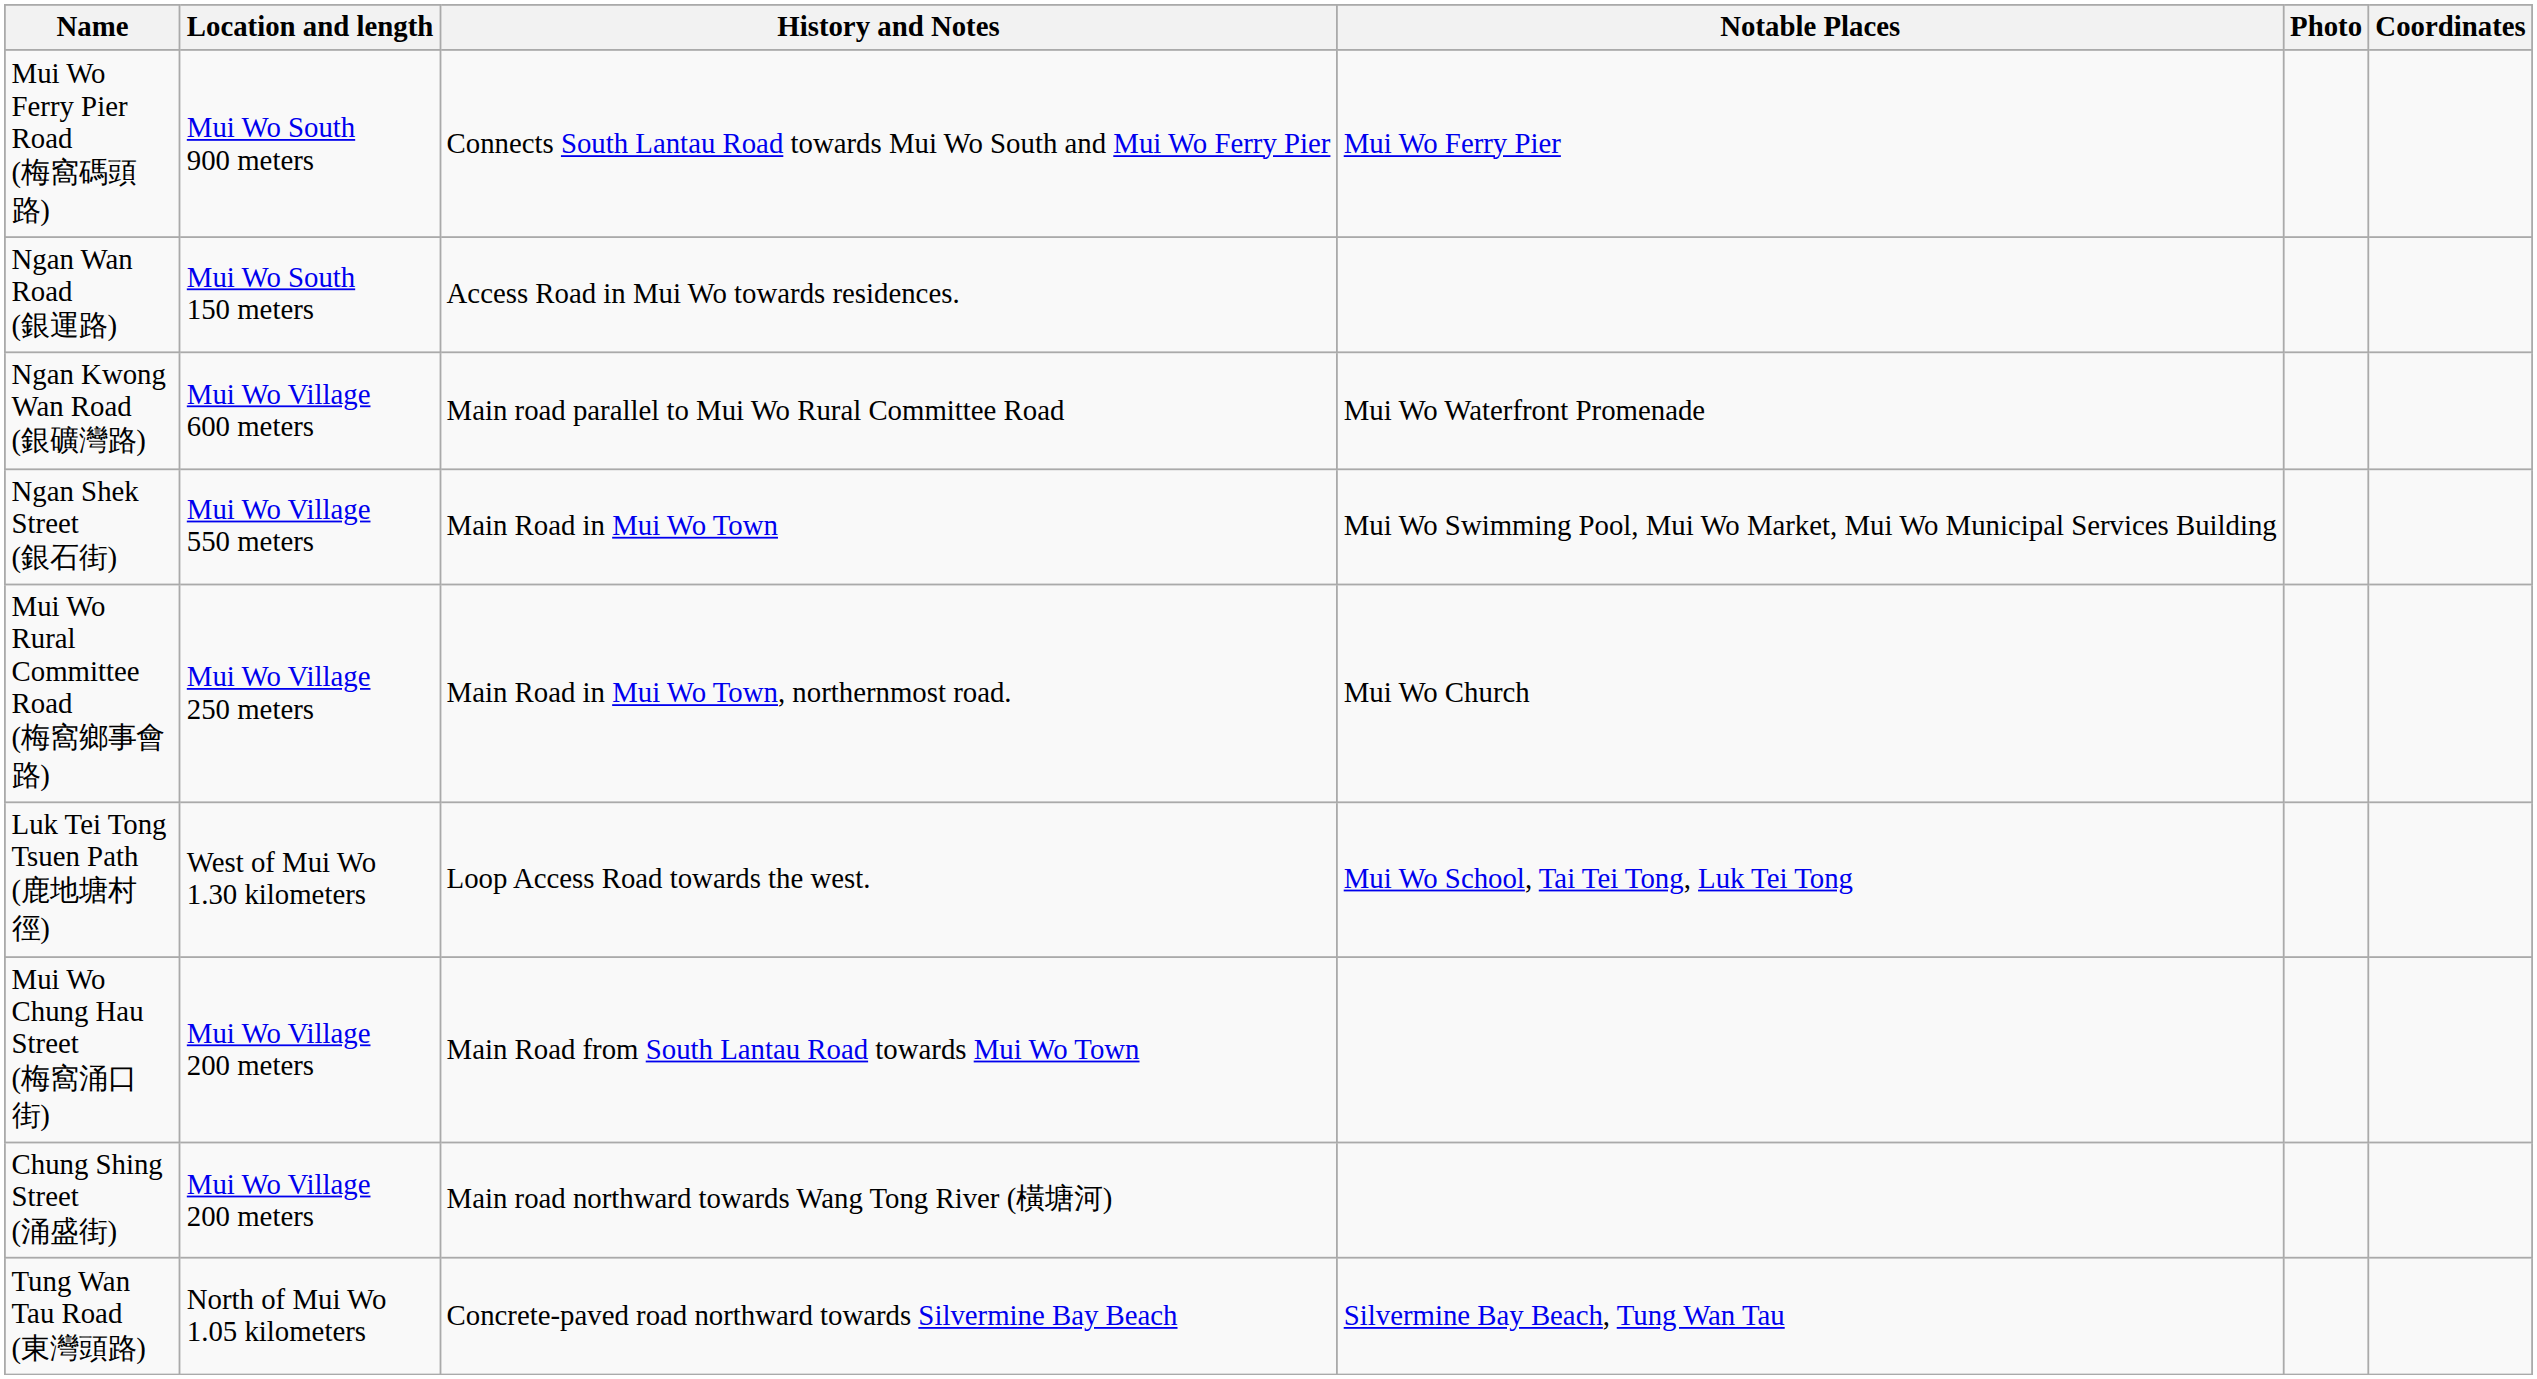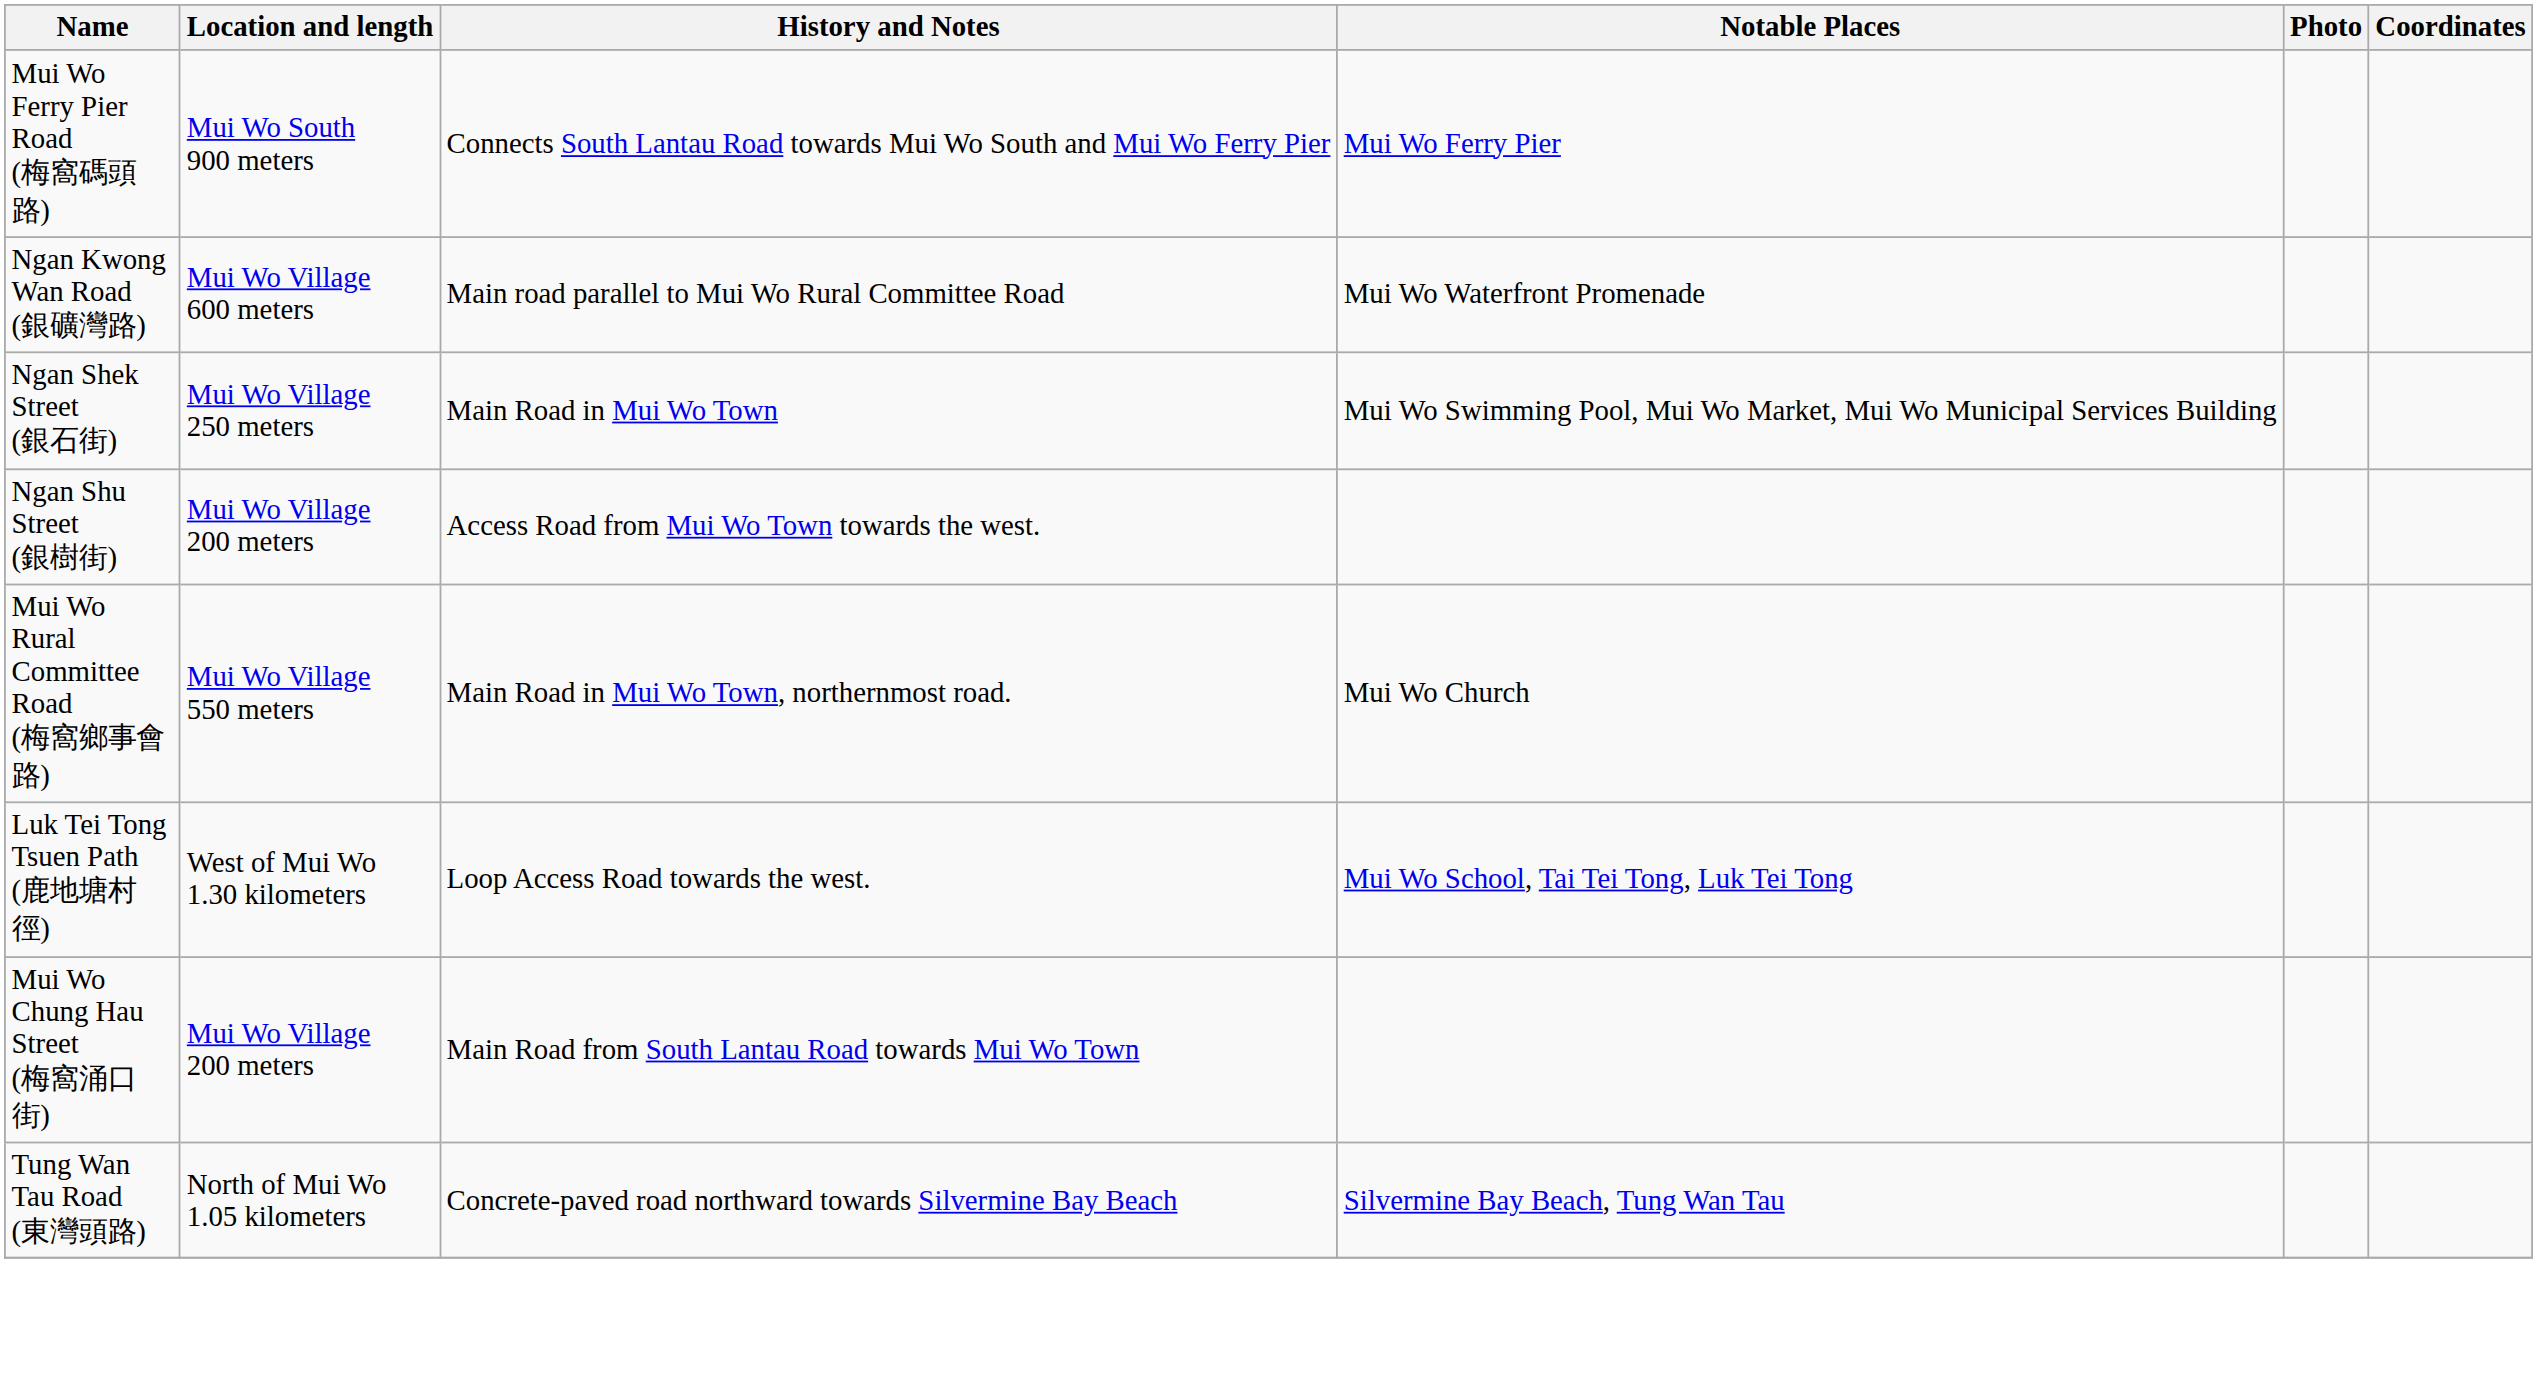- row: Ngan Wan Road (銀運路) | Mui Wo South 150 meters | Access Road in Mui Wo towards residences.
Ngan Shek Street (銀石街) | Location and length: Mui Wo Village 550 meters -> Mui Wo Village 250 meters
+ row: Ngan Shu Street (銀樹街) | Mui Wo Village 200 meters | Access Road from Mui Wo Town towards the west.
Mui Wo Rural Committee Road (梅窩鄉事會路) | Location and length: Mui Wo Village 250 meters -> Mui Wo Village 550 meters
- row: Chung Shing Street (涌盛街) | Mui Wo Village 200 meters | Main road northward towards Wang Tong River (橫塘河)
